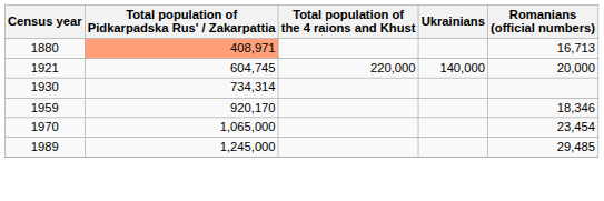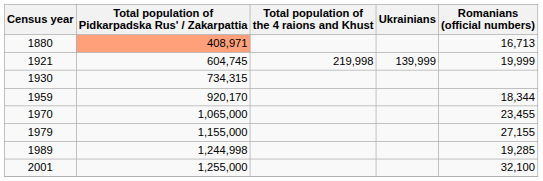1921 | Total population of the 4 raions and Khust: 220,000 -> 219,998
1921 | Ukrainians: 140,000 -> 139,999
1921 | Romanians (official numbers): 20,000 -> 19,999
1930 | Total population of Pidkarpadska Rus' / Zakarpattia: 734,314 -> 734,315
1959 | Romanians (official numbers): 18,346 -> 18,344
1970 | Romanians (official numbers): 23,454 -> 23,455
+ row: 1979 | 1,155,000 | 27,155
1989 | Total population of Pidkarpadska Rus' / Zakarpattia: 1,245,000 -> 1,244,998
1989 | Romanians (official numbers): 29,485 -> 19,285
+ row: 2001 | 1,255,000 | 32,100
